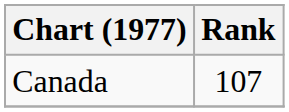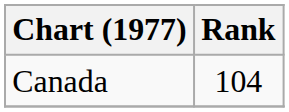Canada | Rank: 107 -> 104
